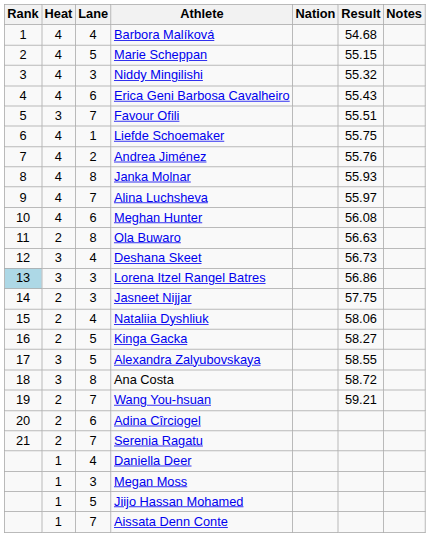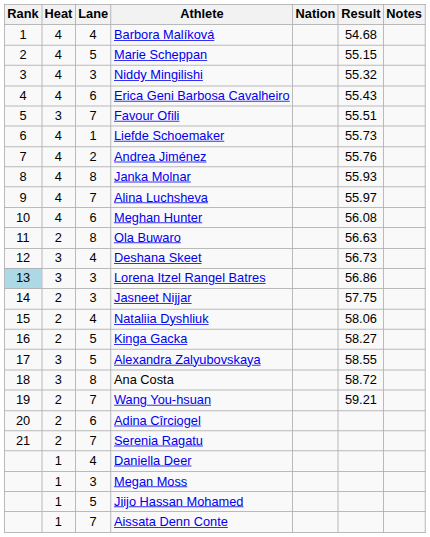Liefde Schoemaker | Result: 55.75 -> 55.73
